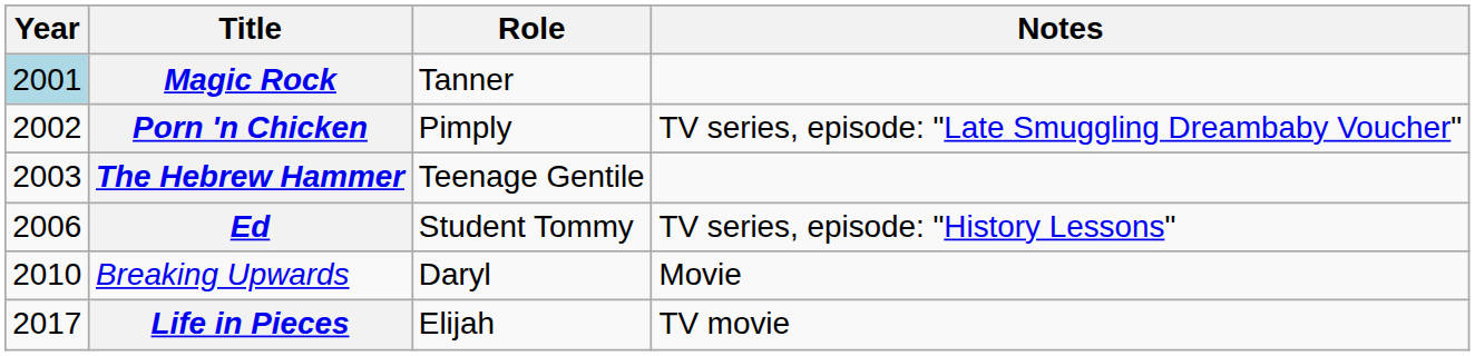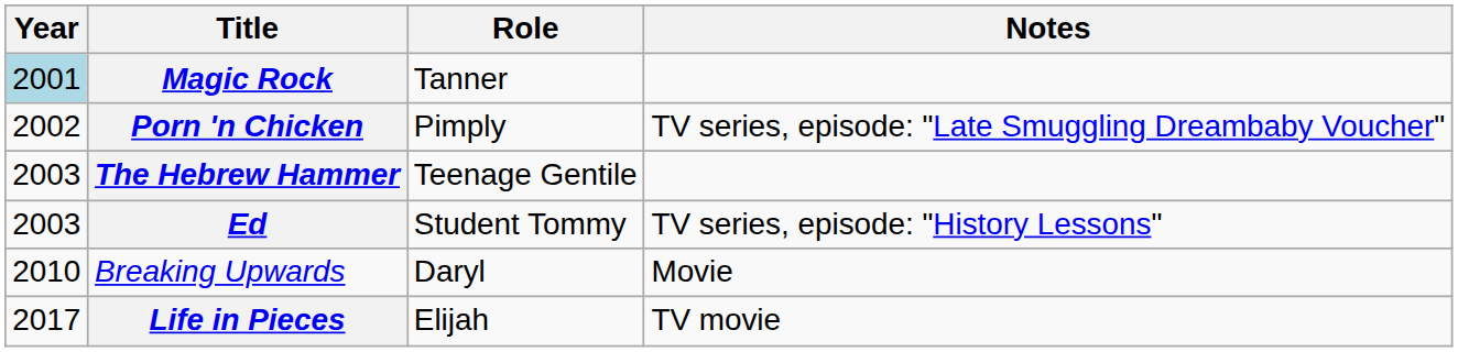Ed | Year: 2006 -> 2003
